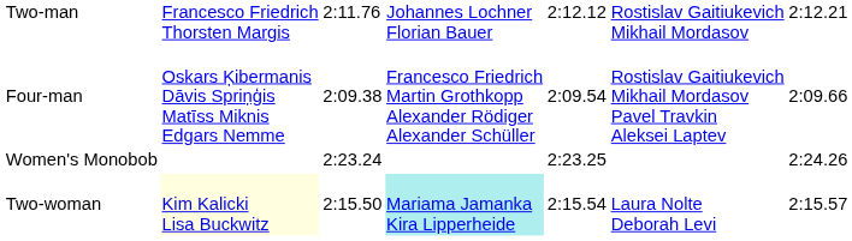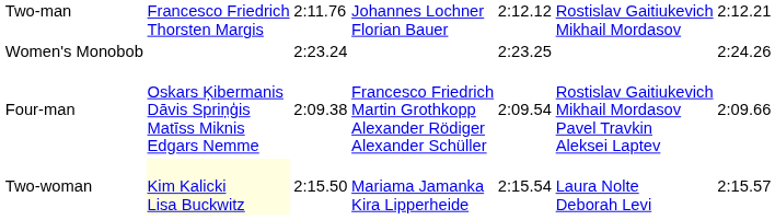rows swapped: Four-man <-> Women's Monobob
Two-woman | column 4: paleturquoise background -> no background
